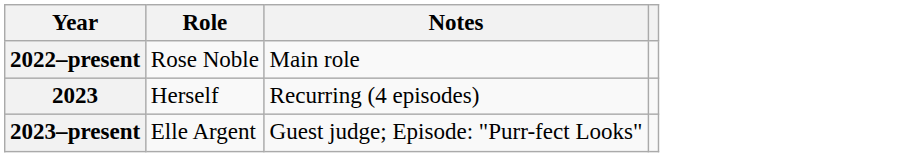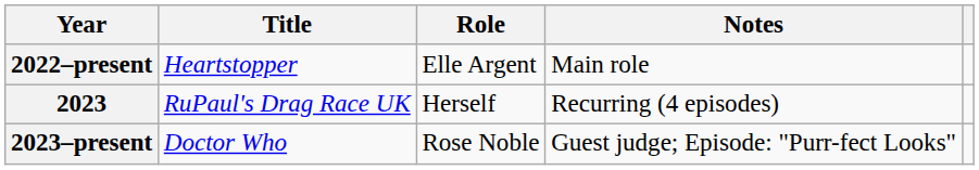+ column: Title | Heartstopper | RuPaul's Drag Race UK | Doctor Who
2022–present | Role: Rose Noble -> Elle Argent
2023–present | Role: Elle Argent -> Rose Noble
